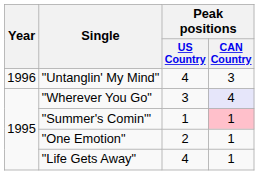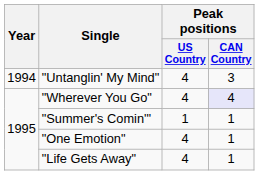"Untanglin' My Mind" | Year: 1996 -> 1994
"Wherever You Go" | Peak positions / US Country: 3 -> 4
"Summer's Comin'" | Peak positions / CAN Country: pink background -> no background
"One Emotion" | Peak positions / US Country: 2 -> 4
